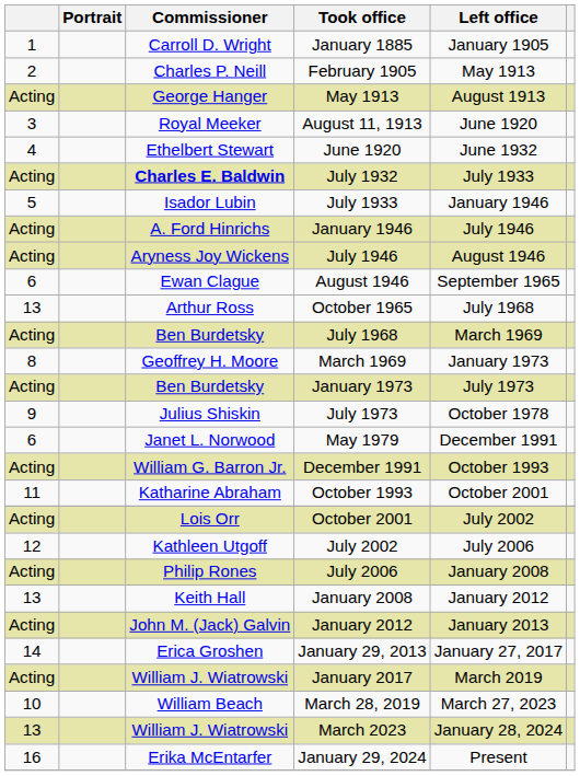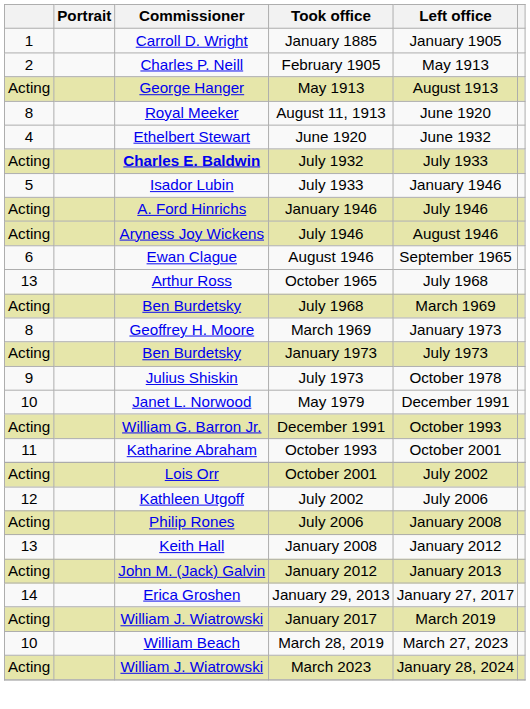August 11, 1913 | column 1: 3 -> 8
May 1979 | column 1: 6 -> 10
March 2023 | column 1: 13 -> Acting
- row: 16 | Erika McEntarfer | January 29, 2024 | Present
